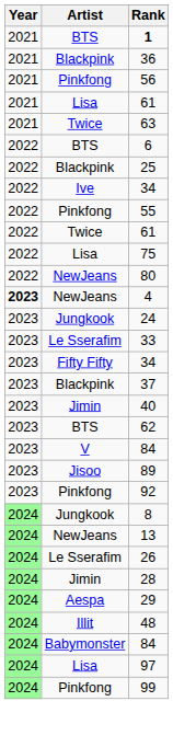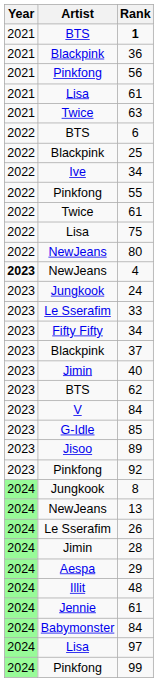+ row: 2023 | G-Idle | 85
+ row: 2024 | Jennie | 61
